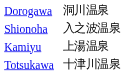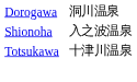- row: Kamiyu | 上湯温泉
